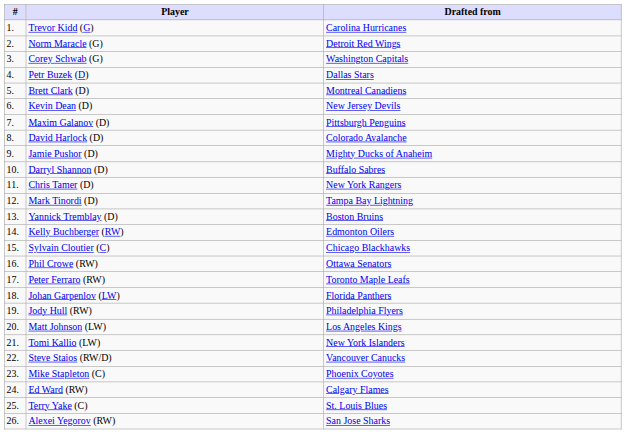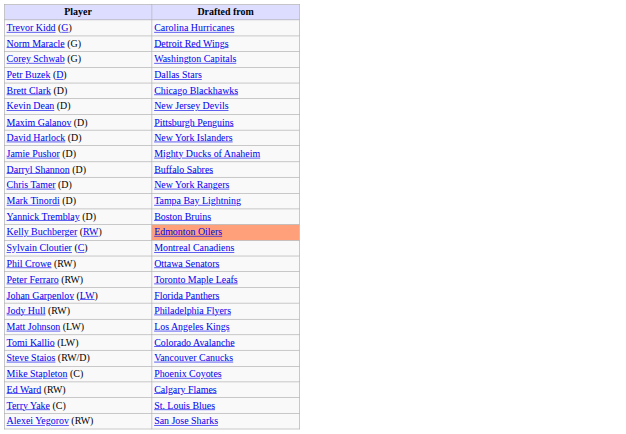- column: # | 1. | 2. | 3. | 4. | 5. | 6. | 7. | 8. | 9. | 10. | 11. | 12. | 13. | 14. | 15. | 16. | 17. | 18. | 19. | 20. | 21. | 22. | 23. | 24. | 25. | 26.
Brett Clark (D) | Drafted from: Montreal Canadiens -> Chicago Blackhawks
David Harlock (D) | Drafted from: Colorado Avalanche -> New York Islanders
Kelly Buchberger (RW) | Drafted from: no background -> lightsalmon background
Sylvain Cloutier (C) | Drafted from: Chicago Blackhawks -> Montreal Canadiens
Tomi Kallio (LW) | Drafted from: New York Islanders -> Colorado Avalanche
